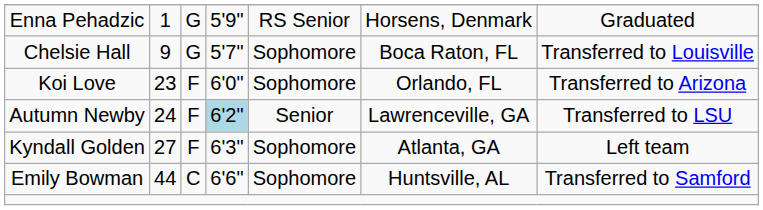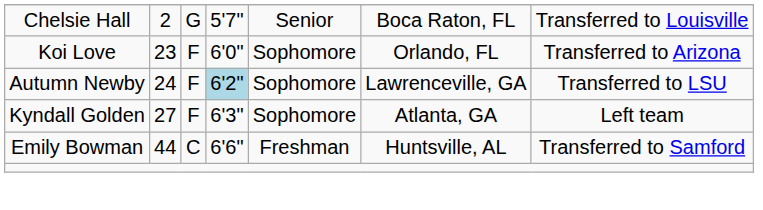- row: Enna Pehadzic | 1 | G | 5'9" | RS Senior | Horsens, Denmark | Graduated
Chelsie Hall | column 2: 9 -> 2
Chelsie Hall | column 5: Sophomore -> Senior
Autumn Newby | column 5: Senior -> Sophomore
Emily Bowman | column 5: Sophomore -> Freshman
